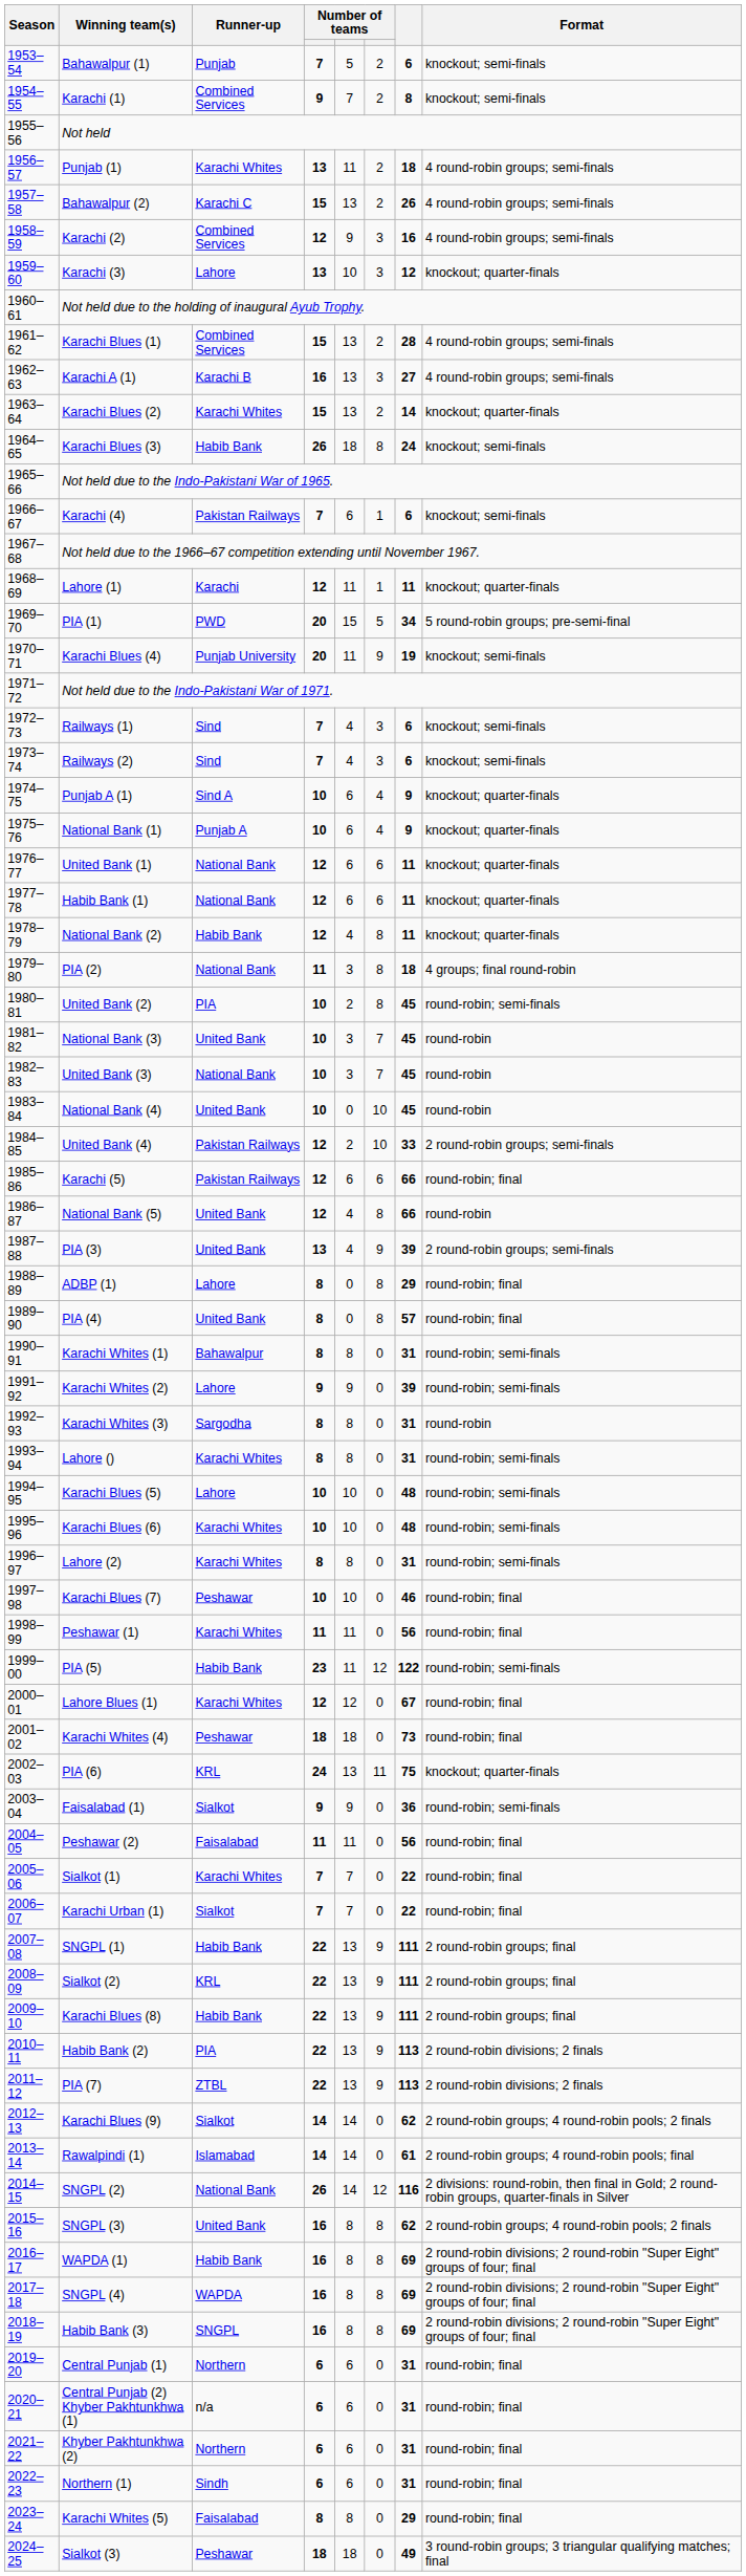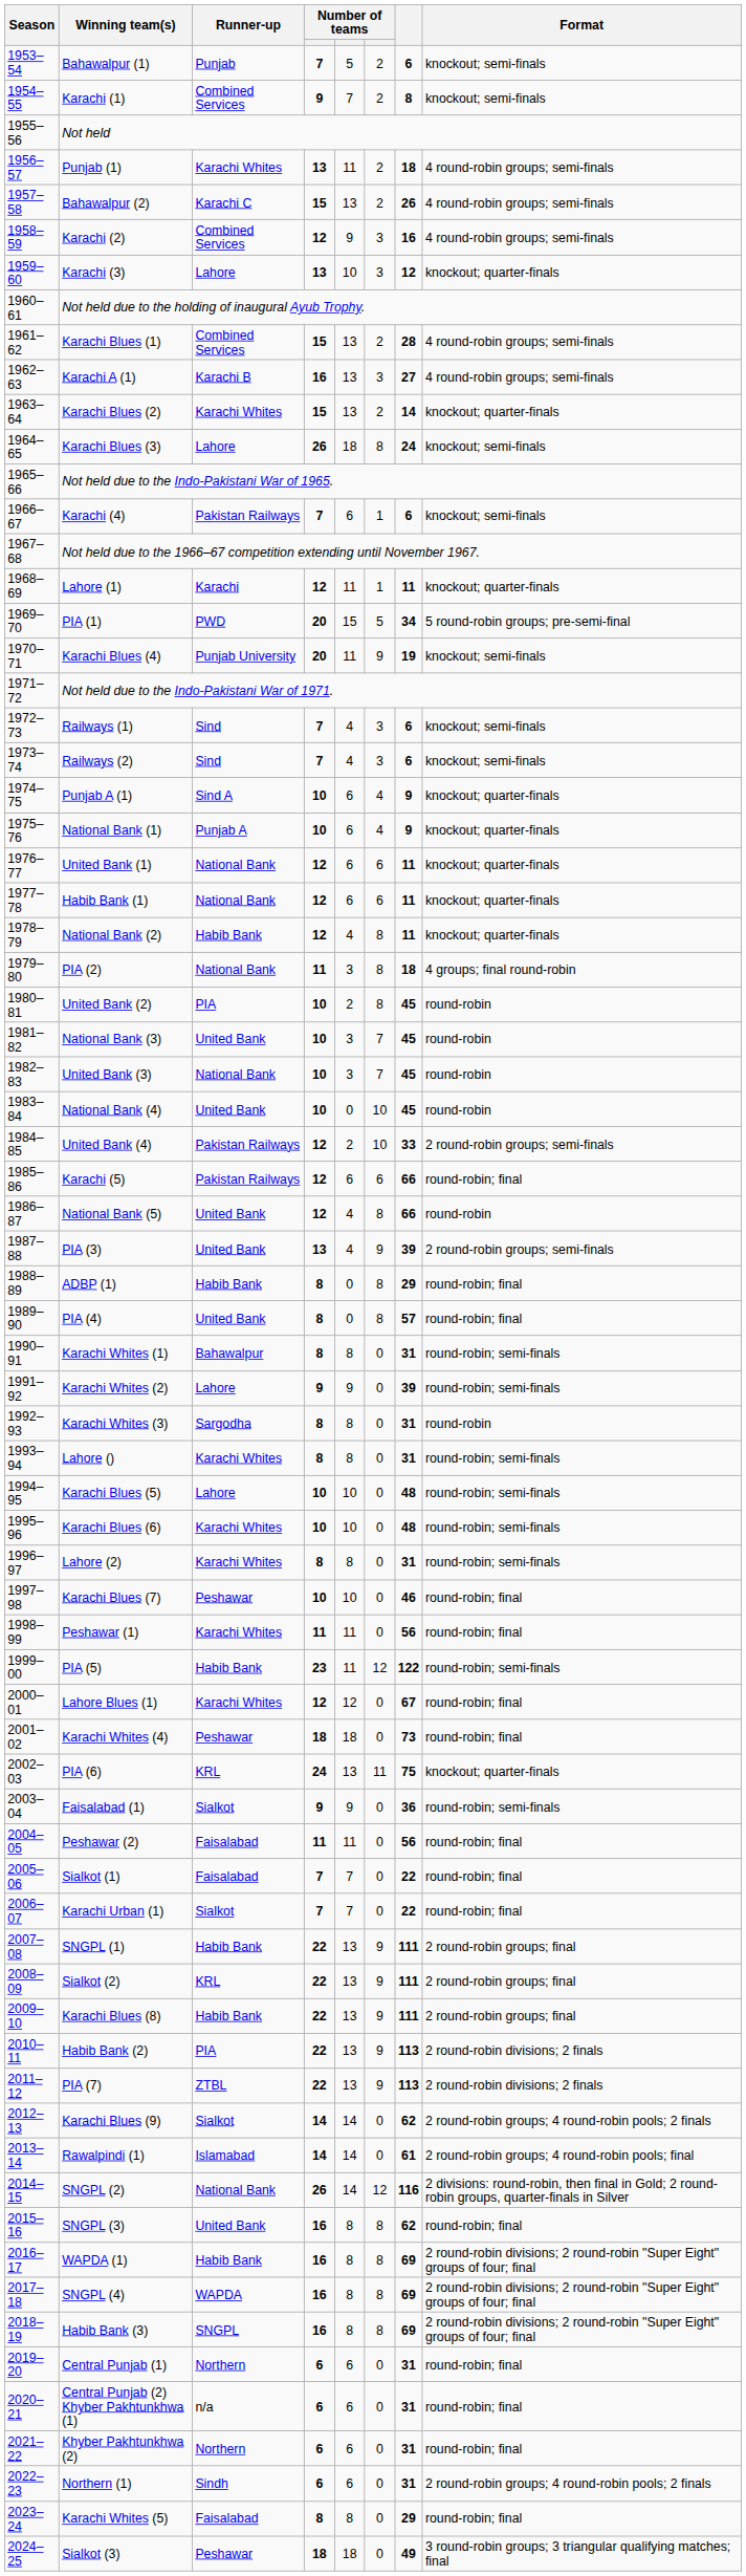Karachi Blues (3) | Runner-up: Habib Bank -> Lahore
United Bank (2) | Format: round-robin; semi-finals -> round-robin
ADBP (1) | Runner-up: Lahore -> Habib Bank
Sialkot (1) | Runner-up: Karachi Whites -> Faisalabad
SNGPL (3) | Format: 2 round-robin groups; 4 round-robin pools; 2 finals -> round-robin; final
Northern (1) | Format: round-robin; final -> 2 round-robin groups; 4 round-robin pools; 2 finals
